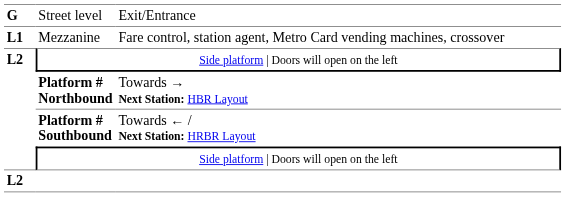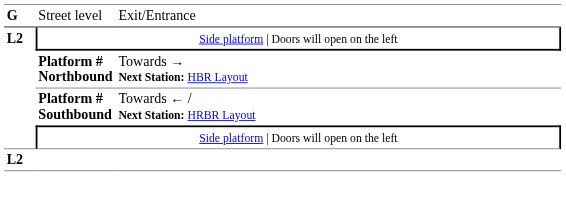- row: L1 | Mezzanine | Fare control, station agent, Metro Card vending machines, crossover
